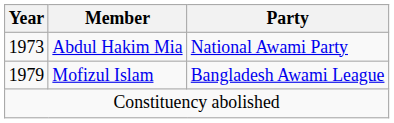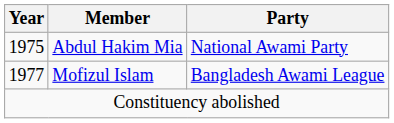Abdul Hakim Mia | Year: 1973 -> 1975
Mofizul Islam | Year: 1979 -> 1977
